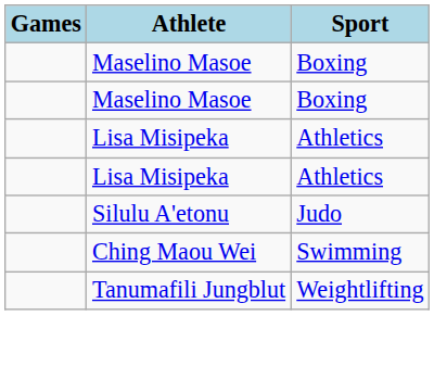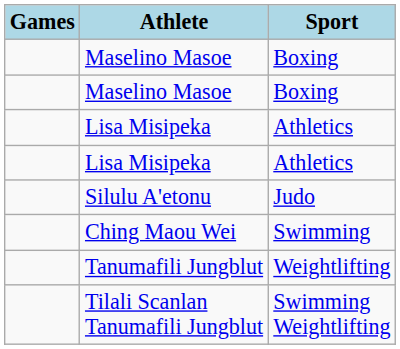+ row: Tilali Scanlan Tanumafili Jungblut | Swimming Weightlifting
